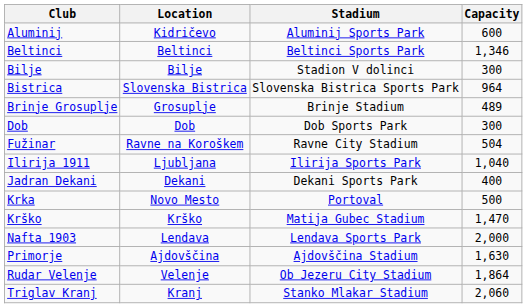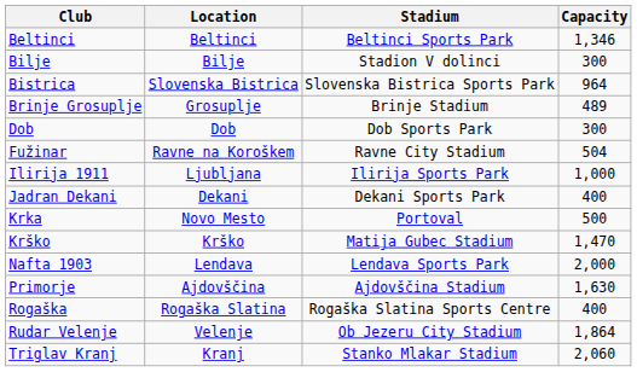- row: Aluminij | Kidričevo | Aluminij Sports Park | 600
Ilirija 1911 | Capacity: 1,040 -> 1,000
+ row: Rogaška | Rogaška Slatina | Rogaška Slatina Sports Centre | 400
